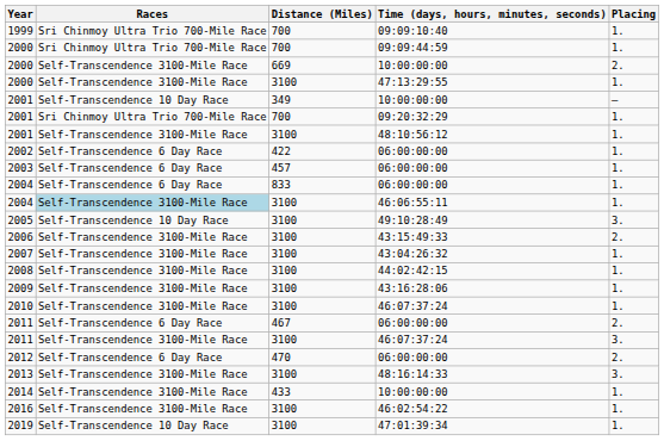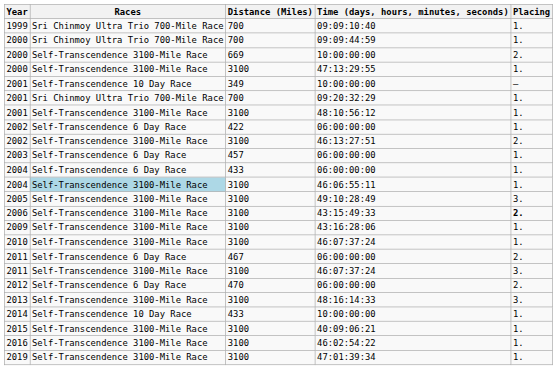+ row: 2002 | Self-Transcendence 3100-Mile Race | 3100 | 46:13:27:51 | 2.
2004 / 06:00:00:00 | Distance (Miles): 833 -> 433
2005 | Races: Self-Transcendence 10 Day Race -> Self-Transcendence 3100-Mile Race
2006 | Placing: normal -> bold
- row: 2007 | Self-Transcendence 3100-Mile Race | 3100 | 43:04:26:32 | 1.
- row: 2008 | Self-Transcendence 3100-Mile Race | 3100 | 44:02:42:15 | 1.
2014 | Races: Self-Transcendence 3100-Mile Race -> Self-Transcendence 10 Day Race
+ row: 2015 | Self-Transcendence 3100-Mile Race | 3100 | 40:09:06:21 | 1.
2019 | Races: Self-Transcendence 10 Day Race -> Self-Transcendence 3100-Mile Race
